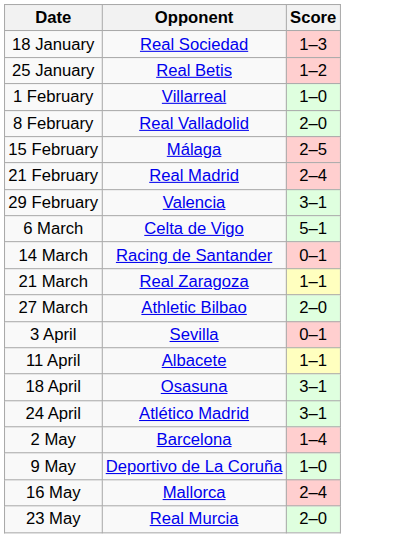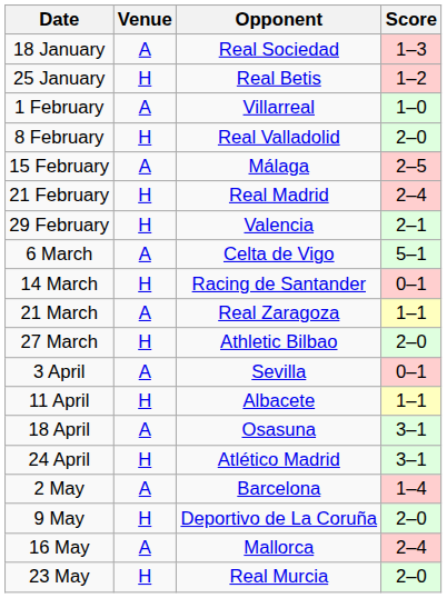+ column: Venue | A | H | A | H | A | H | H | A | H | A | H | A | H | A | H | A | H | A | H
29 February | Score: 3–1 -> 2–1
9 May | Score: 1–0 -> 2–0
